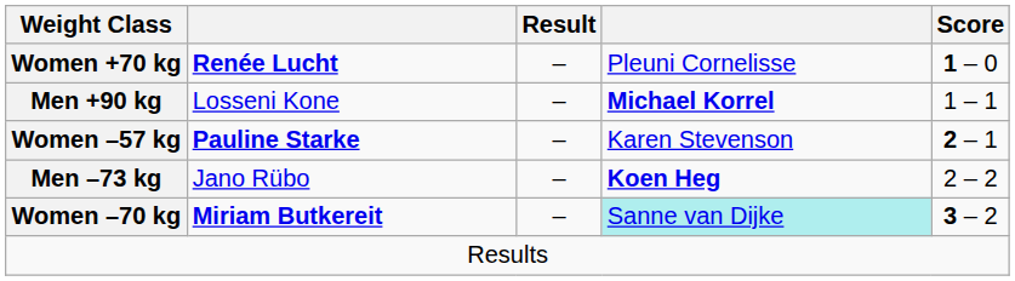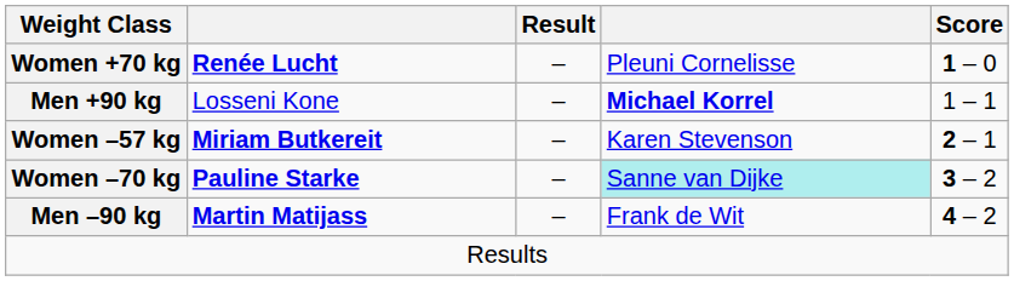Women –57 kg | column 2: Pauline Starke -> Miriam Butkereit
- row: Men –73 kg | Jano Rübo | – | Koen Heg | 2 – 2
Women –70 kg | column 2: Miriam Butkereit -> Pauline Starke
+ row: Men –90 kg | Martin Matijass | – | Frank de Wit | 4 – 2
